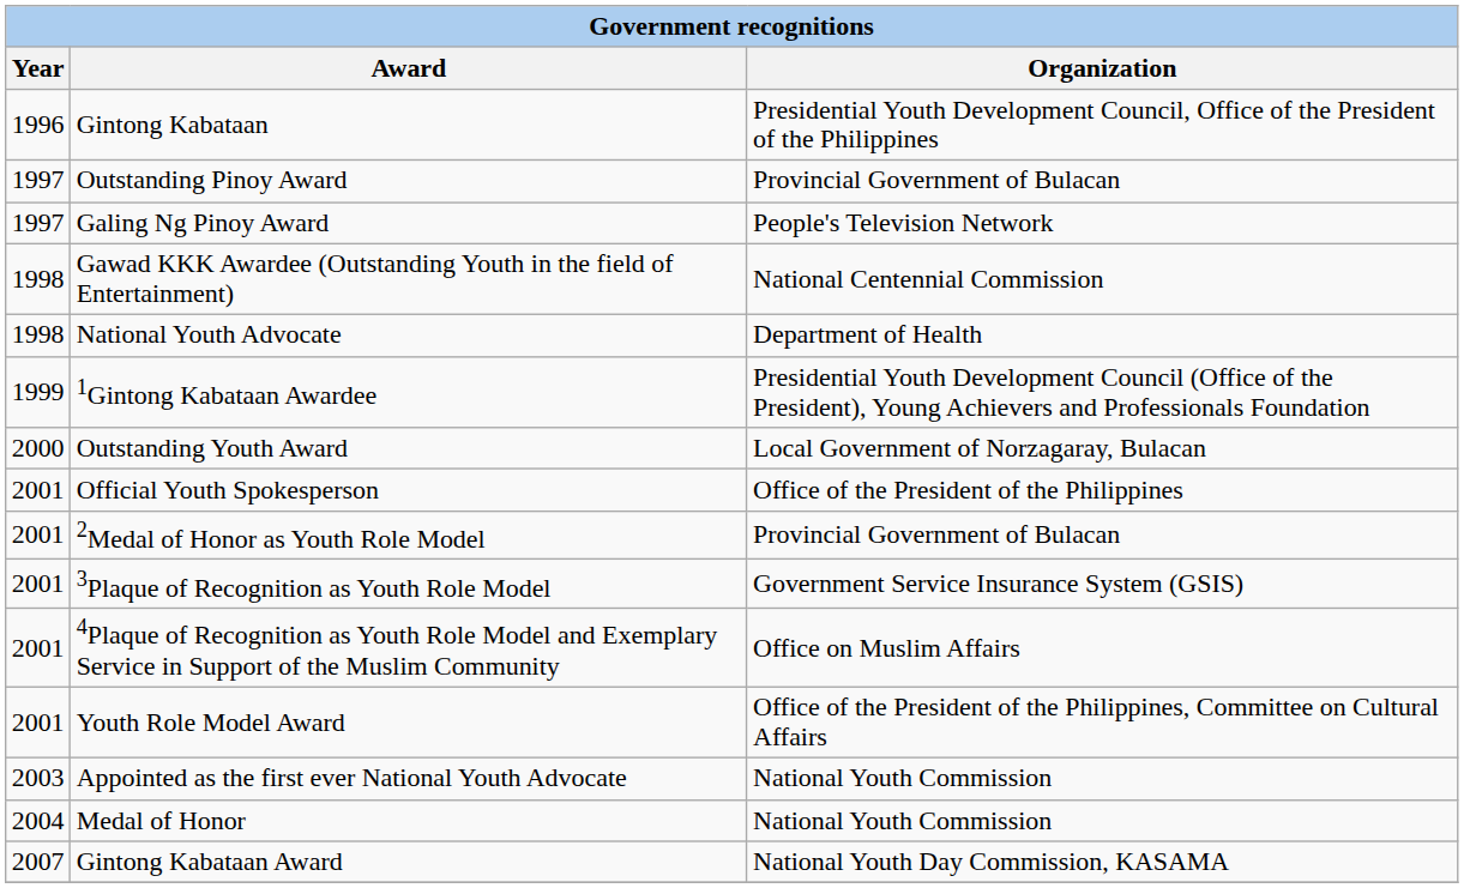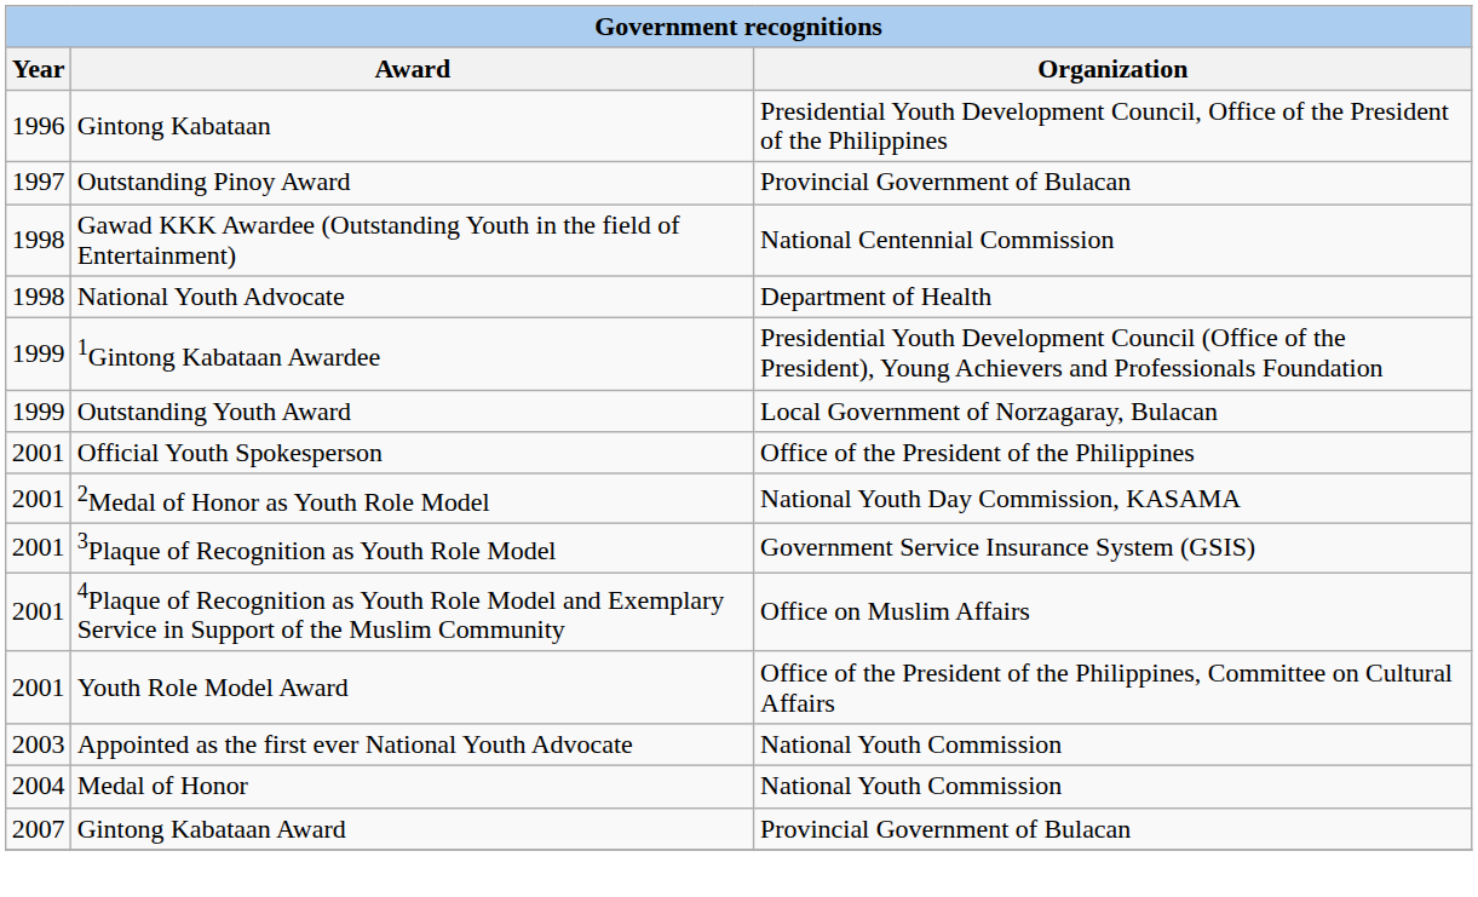- row: 1997 | Galing Ng Pinoy Award | People's Television Network
Outstanding Youth Award | Year: 2000 -> 1999
2Medal of Honor as Youth Role Model | Organization: Provincial Government of Bulacan -> National Youth Day Commission, KASAMA
Gintong Kabataan Award | Organization: National Youth Day Commission, KASAMA -> Provincial Government of Bulacan
